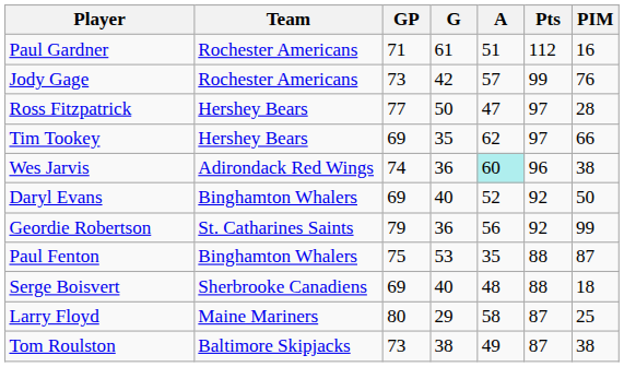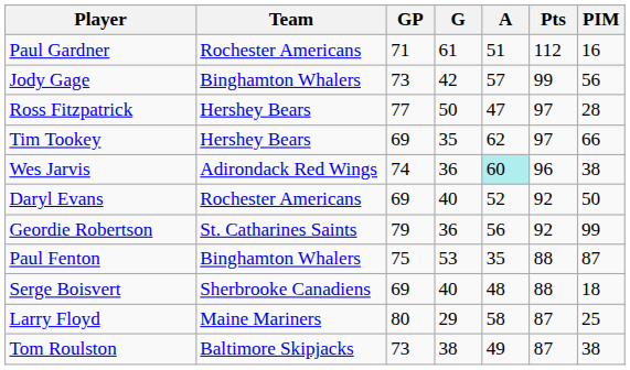Jody Gage | Team: Rochester Americans -> Binghamton Whalers
Jody Gage | PIM: 76 -> 56
Daryl Evans | Team: Binghamton Whalers -> Rochester Americans
